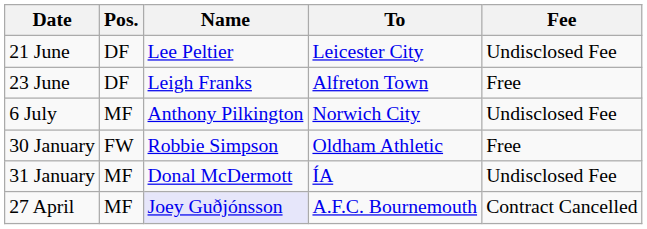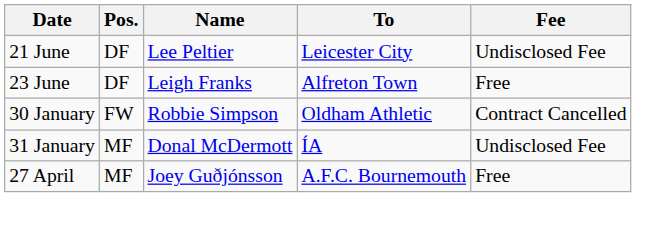- row: 6 July | MF | Anthony Pilkington | Norwich City | Undisclosed Fee
30 January | Fee: Free -> Contract Cancelled
27 April | Name: lavender background -> no background
27 April | Fee: Contract Cancelled -> Free
